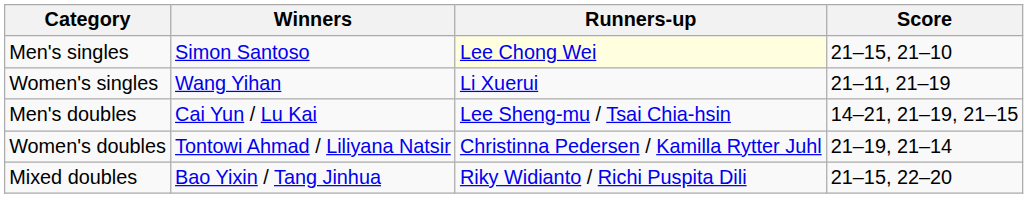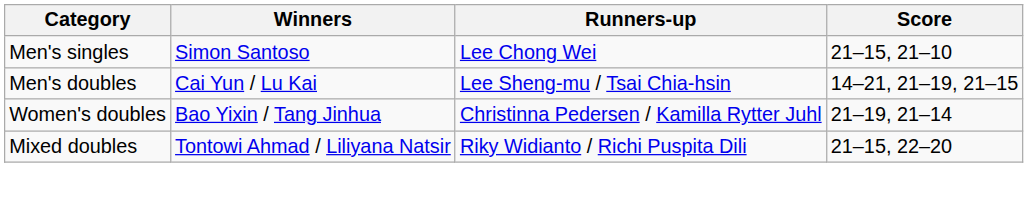Men's singles | Runners-up: lightyellow background -> no background
- row: Women's singles | Wang Yihan | Li Xuerui | 21–11, 21–19
Women's doubles | Winners: Tontowi Ahmad / Liliyana Natsir -> Bao Yixin / Tang Jinhua
Mixed doubles | Winners: Bao Yixin / Tang Jinhua -> Tontowi Ahmad / Liliyana Natsir
